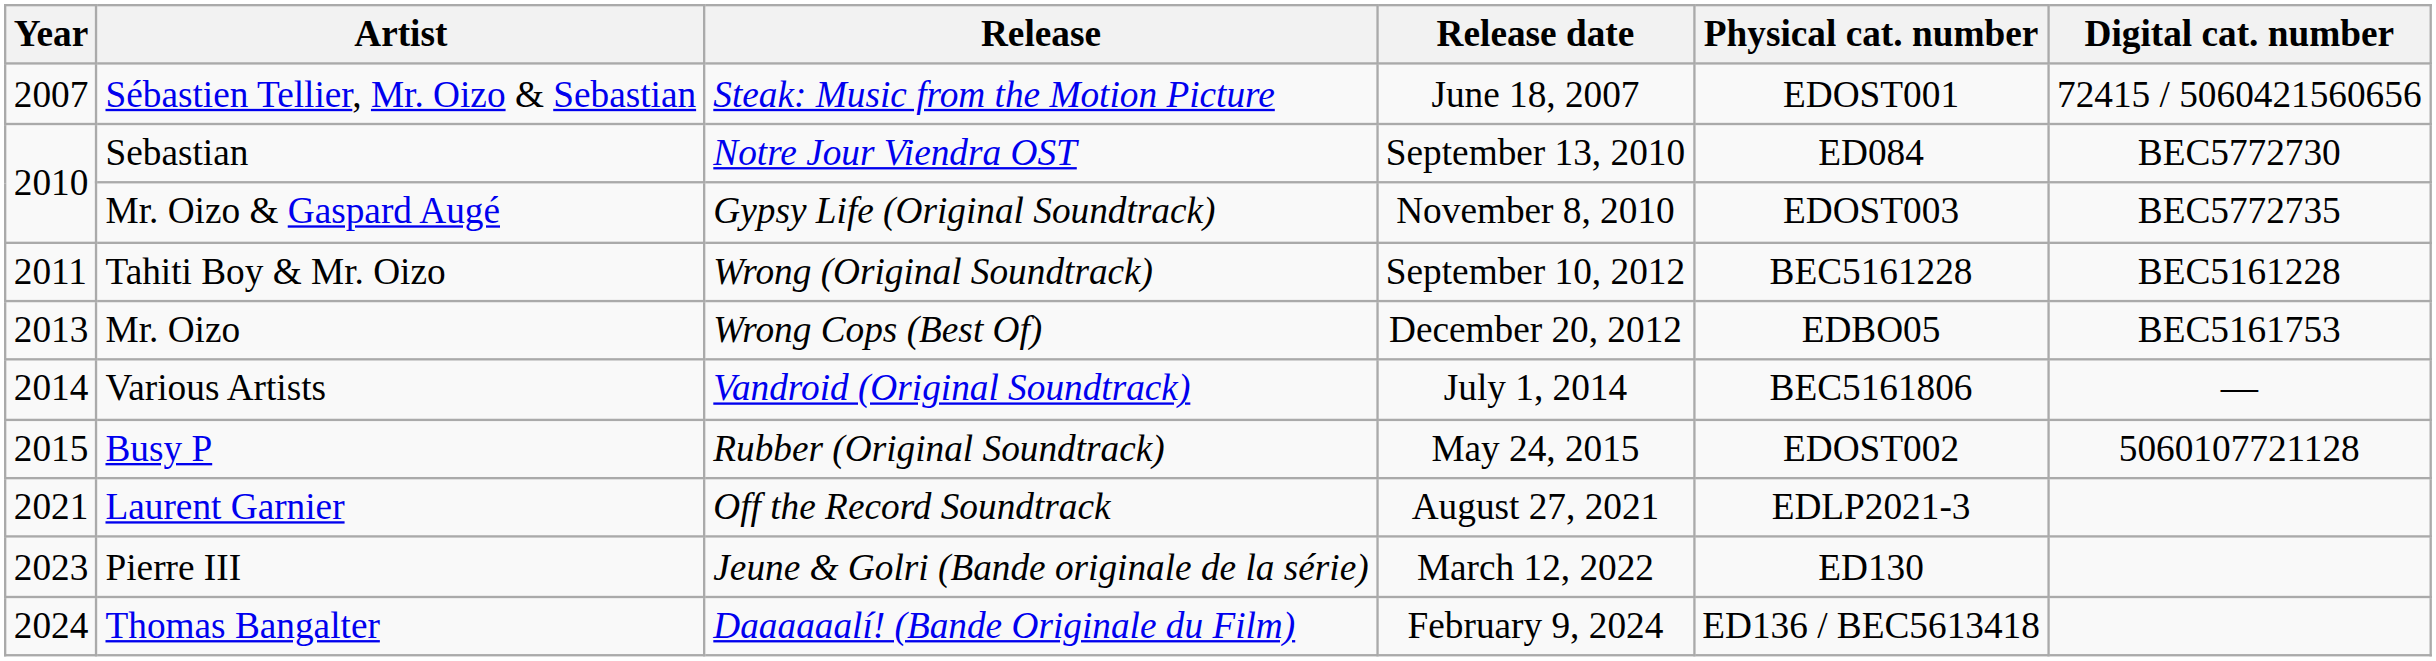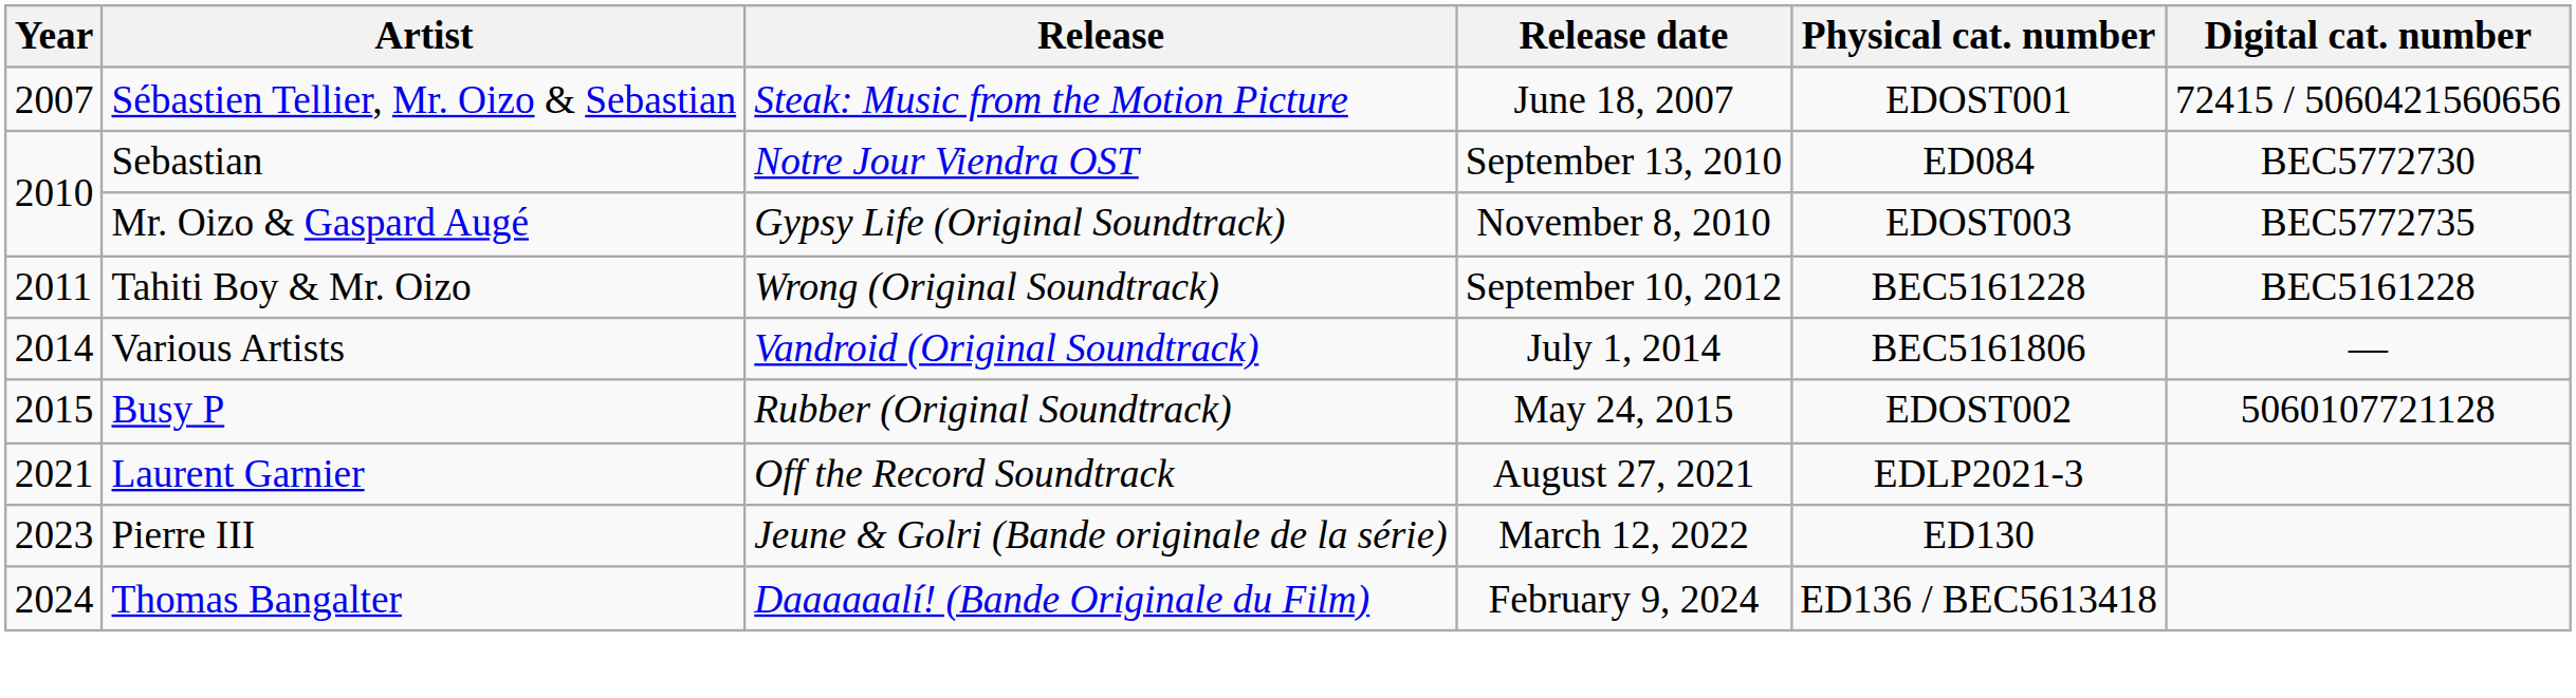- row: 2013 | Mr. Oizo | Wrong Cops (Best Of) | December 20, 2012 | EDBO05 | BEC5161753
